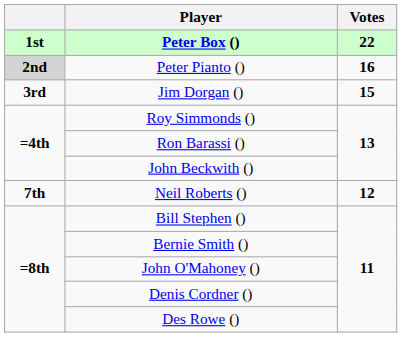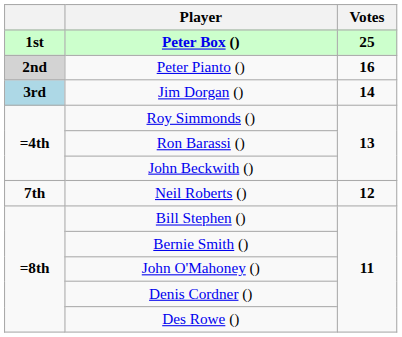Peter Box () | Votes: 22 -> 25
Jim Dorgan () | column 1: no background -> lightblue background
Jim Dorgan () | Votes: 15 -> 14
